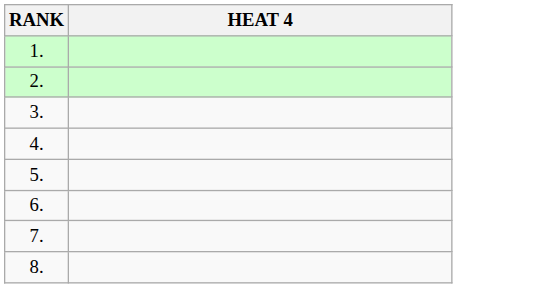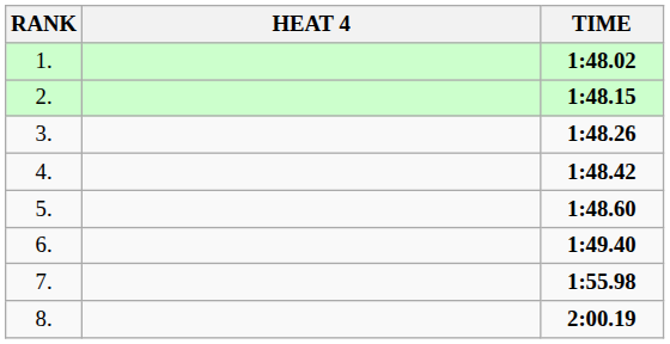+ column: TIME | 1:48.02 | 1:48.15 | 1:48.26 | 1:48.42 | 1:48.60 | 1:49.40 | 1:55.98 | 2:00.19
